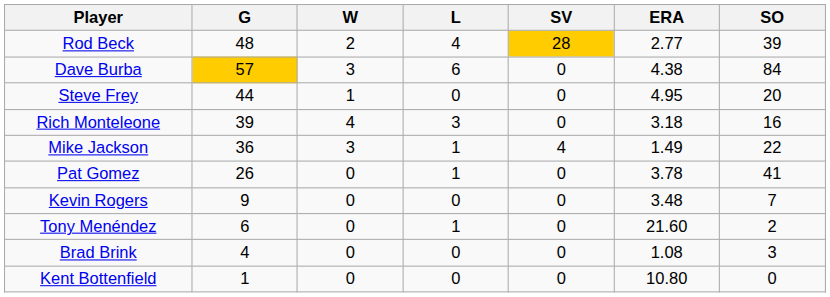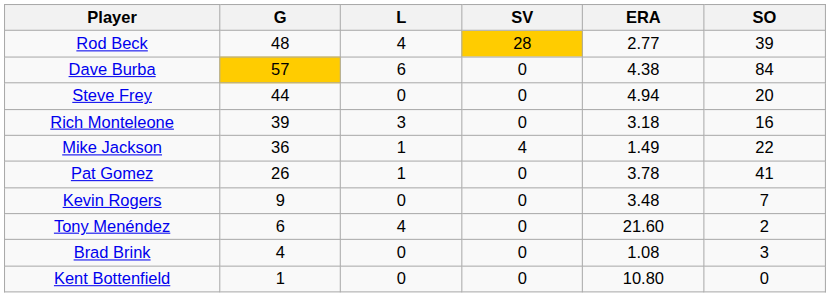- column: W | 2 | 3 | 1 | 4 | 3 | 0 | 0 | 0 | 0 | 0
Steve Frey | ERA: 4.95 -> 4.94
Tony Menéndez | L: 1 -> 4
